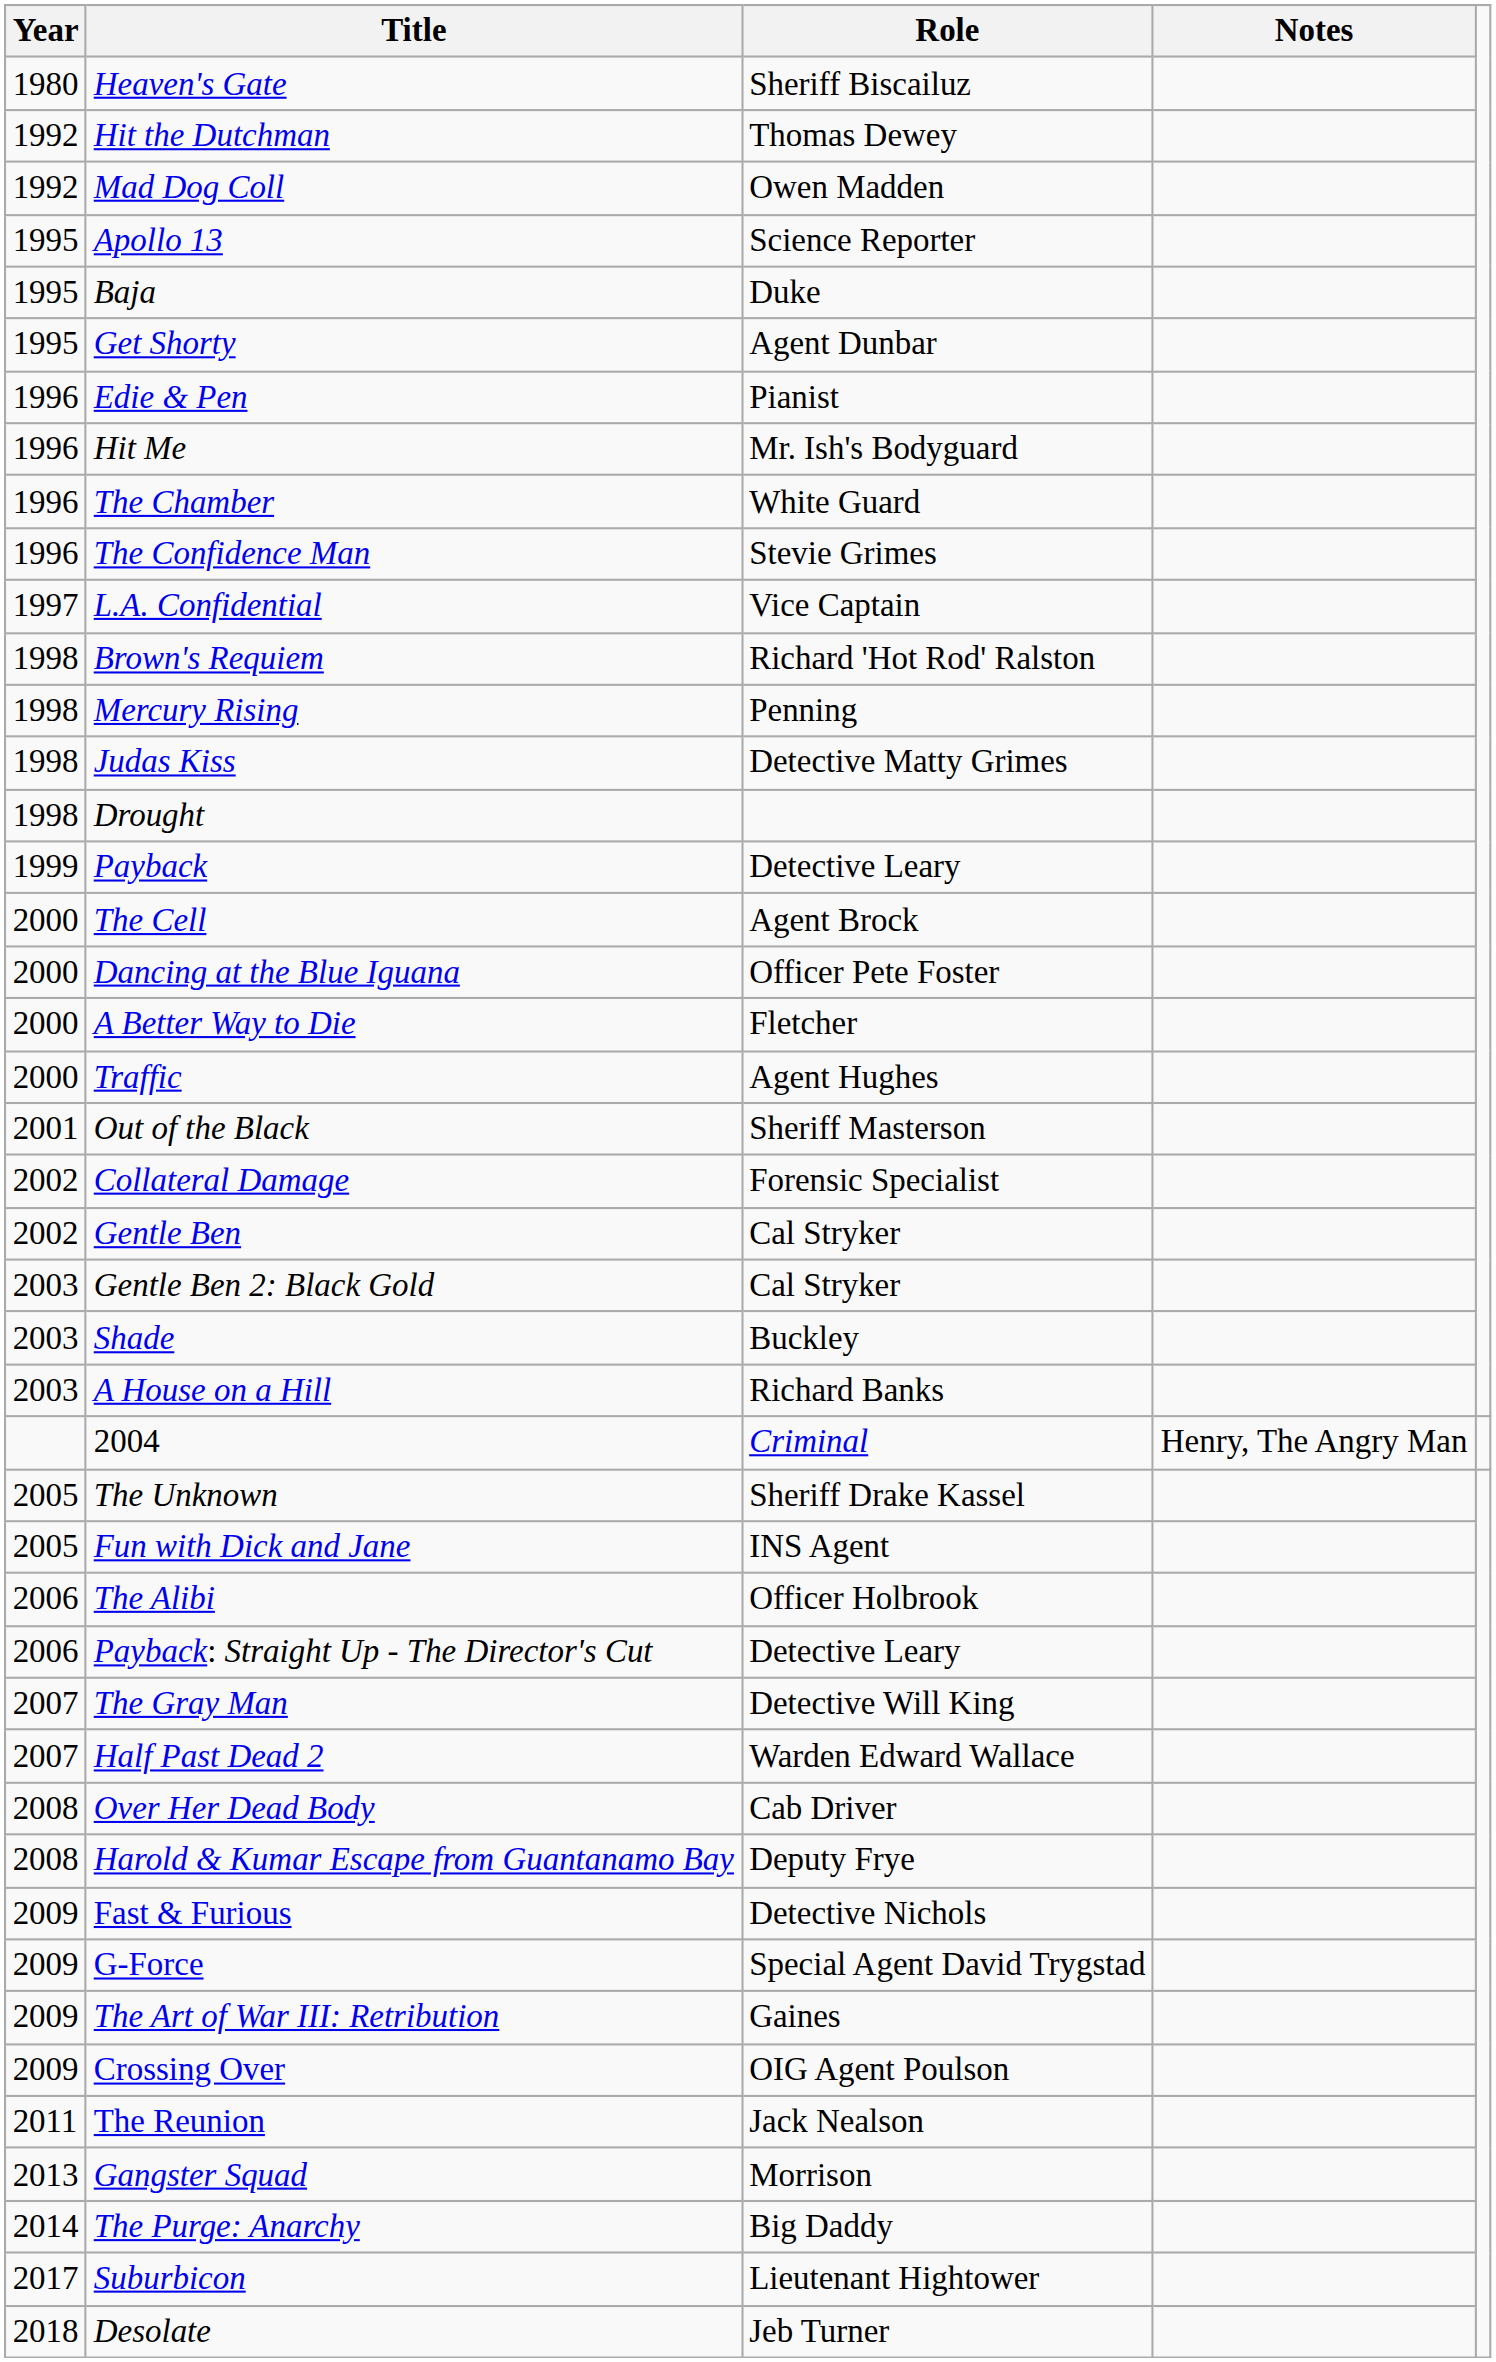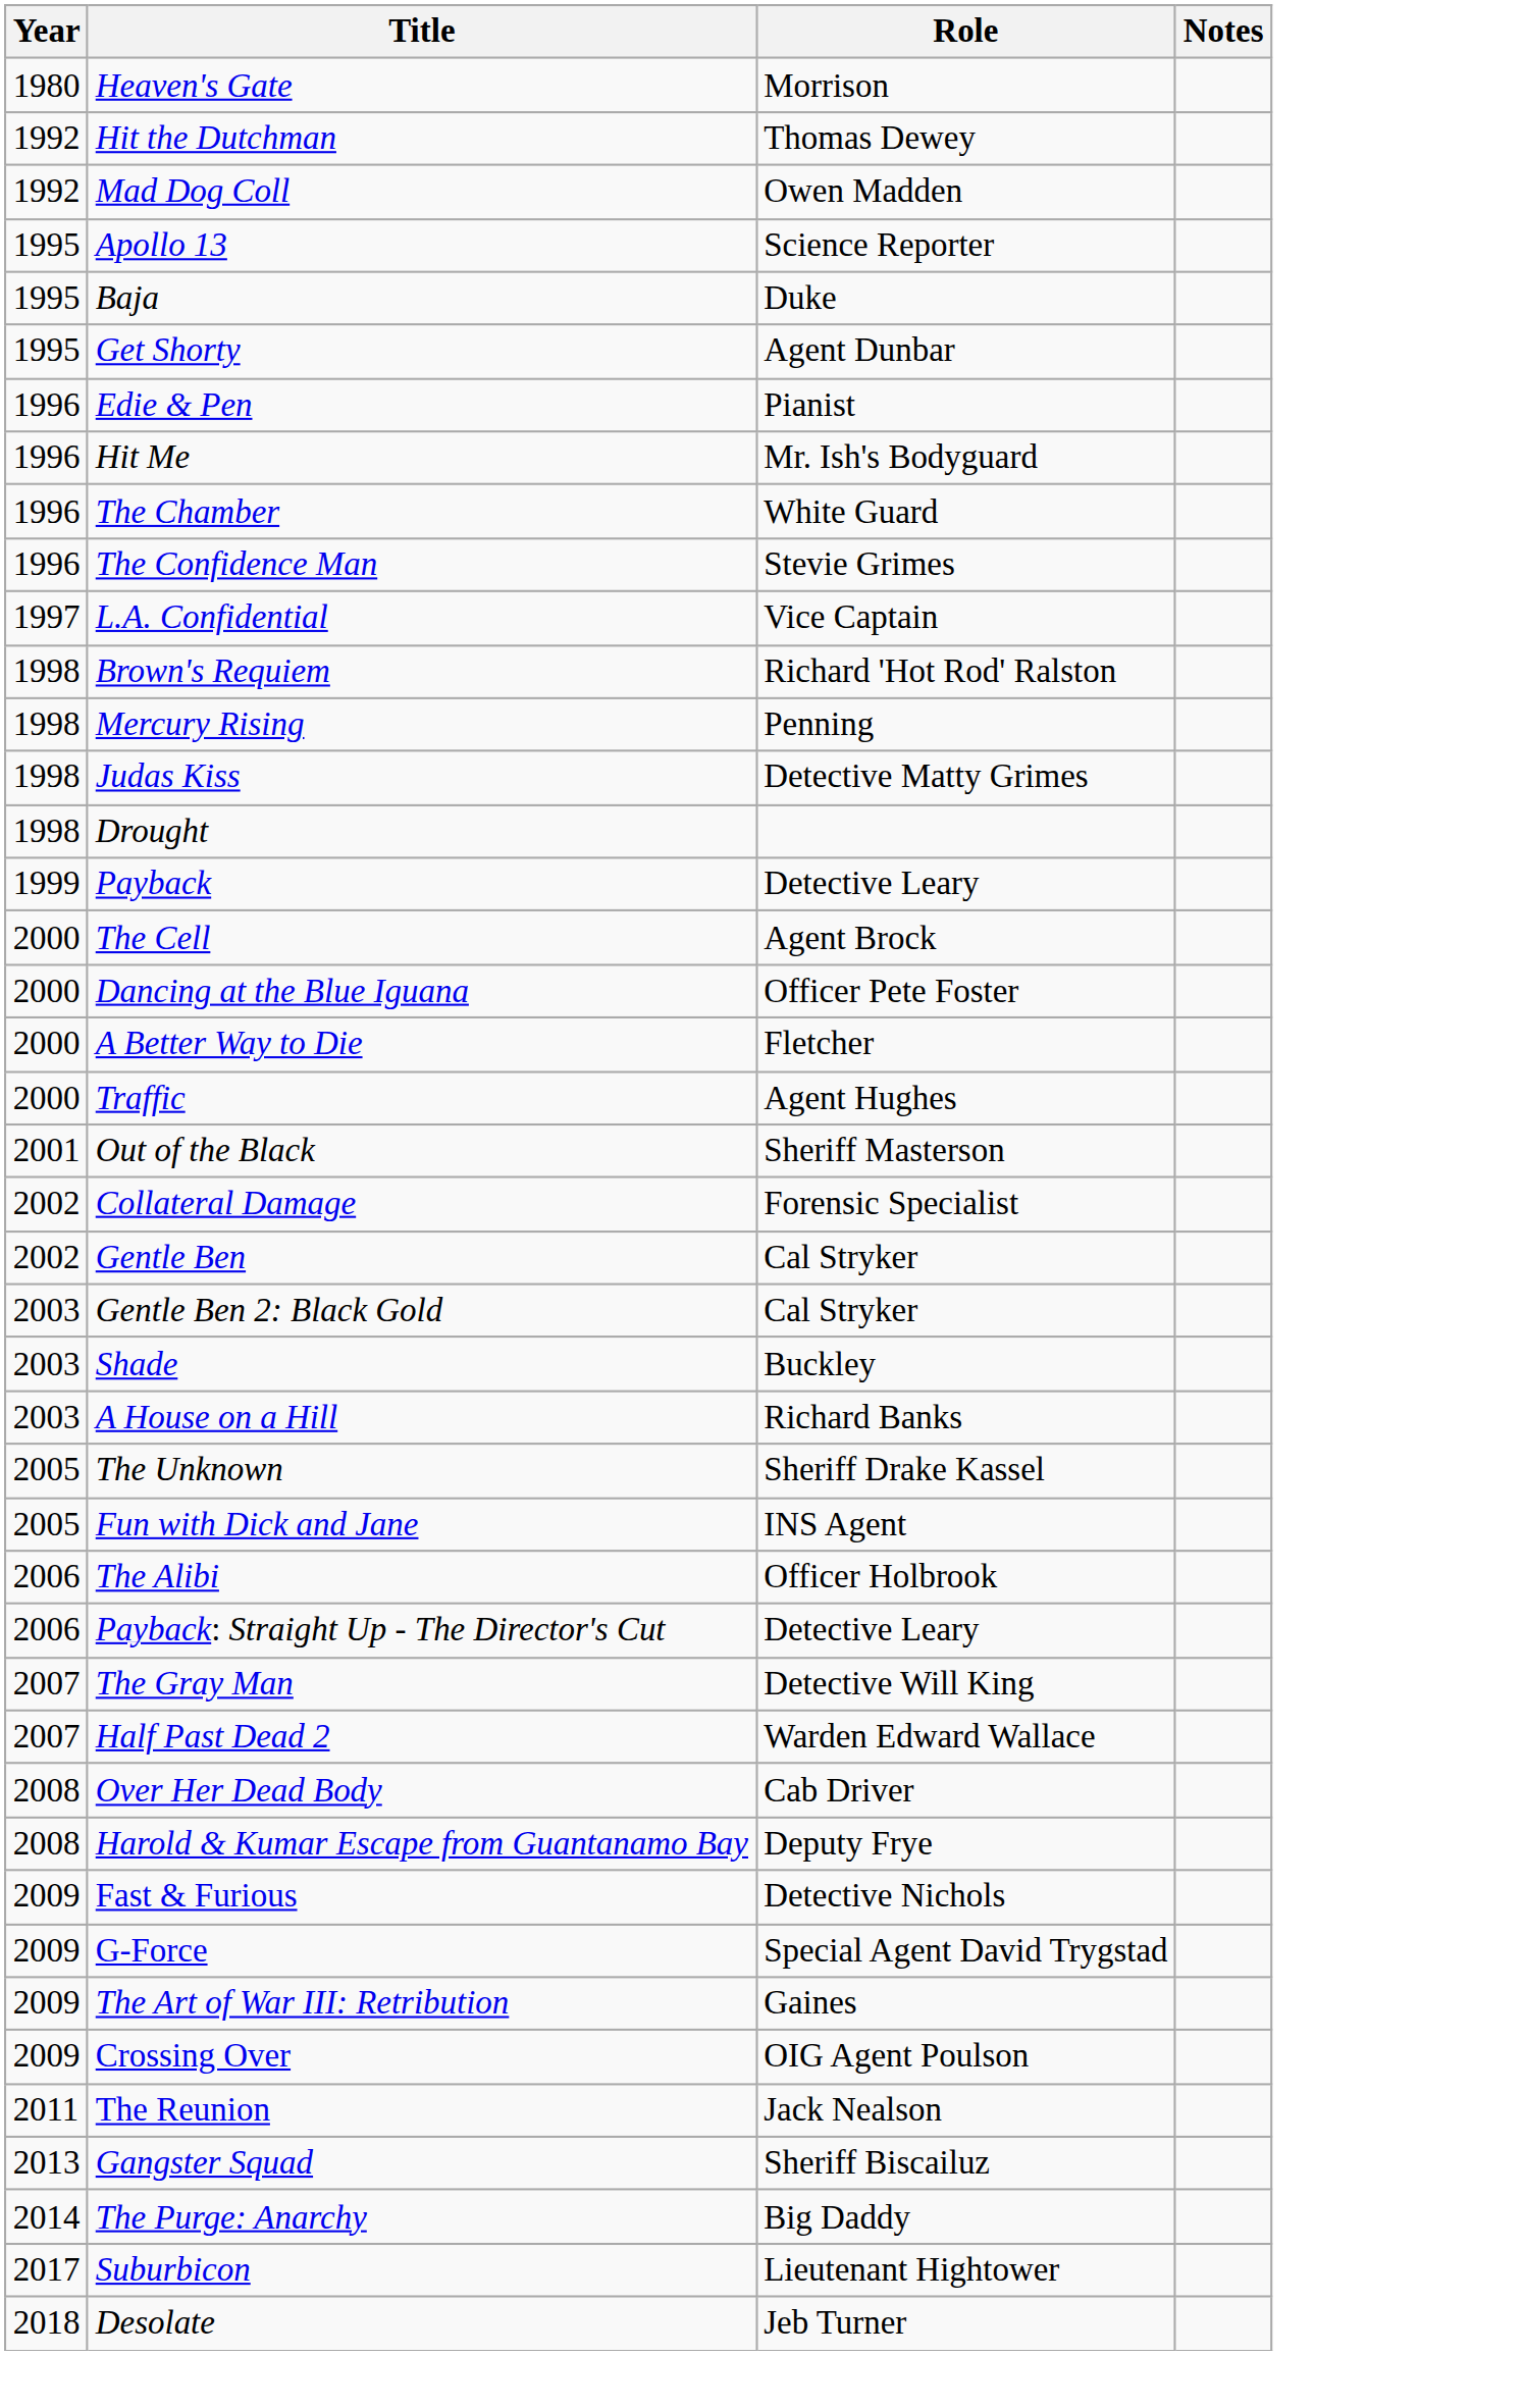Heaven's Gate | Role: Sheriff Biscailuz -> Morrison
- row: 2004 | Criminal | Henry, The Angry Man
Gangster Squad | Role: Morrison -> Sheriff Biscailuz
